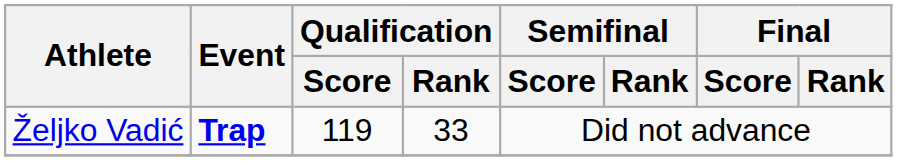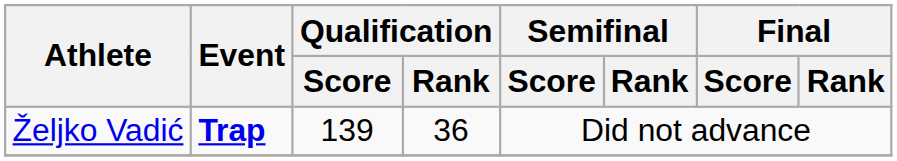Željko Vadić | Qualification / Score: 119 -> 139
Željko Vadić | Qualification / Rank: 33 -> 36
